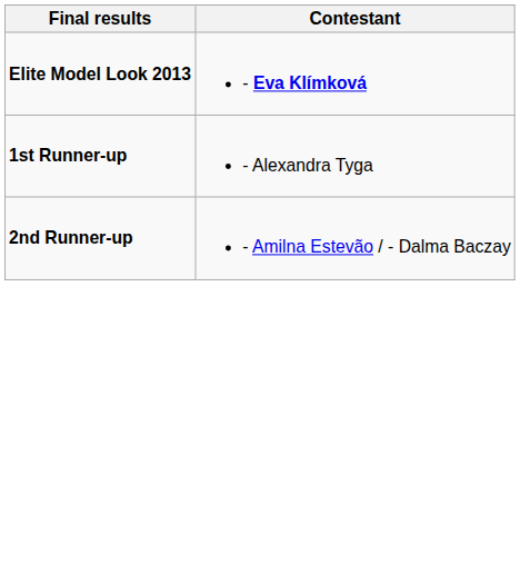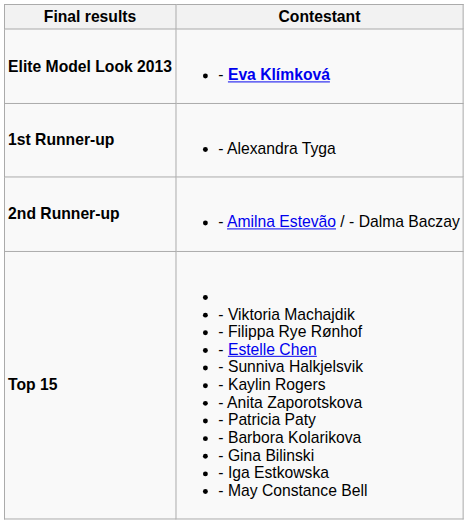+ row: Top 15 | - Viktoria Machajdik - Filippa Rye Rønhof - Estelle Chen - Sunniva Halkjelsvik - Kaylin Rogers - Anita Zaporotskova - Patricia Paty - Barbora Kolarikova - Gina Bilinski - Iga Estkowska - May Constance Bell
